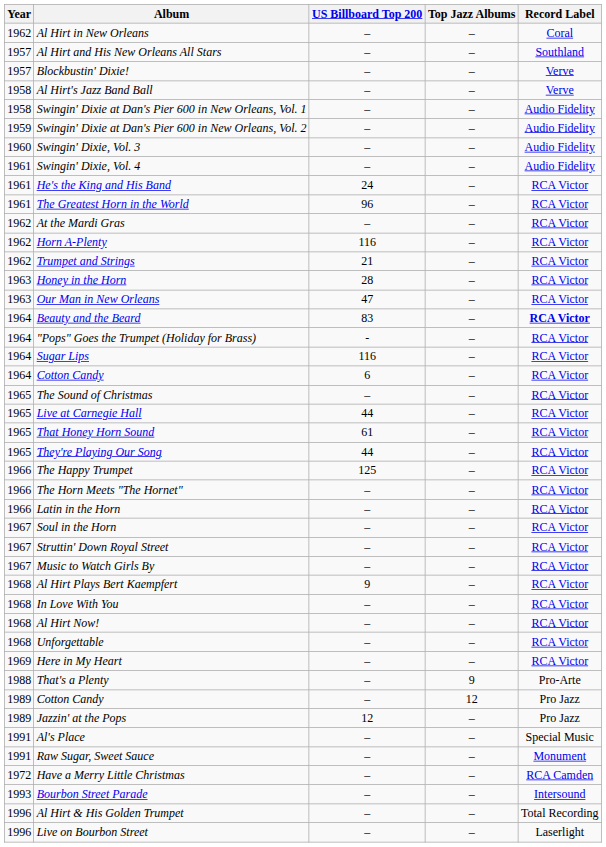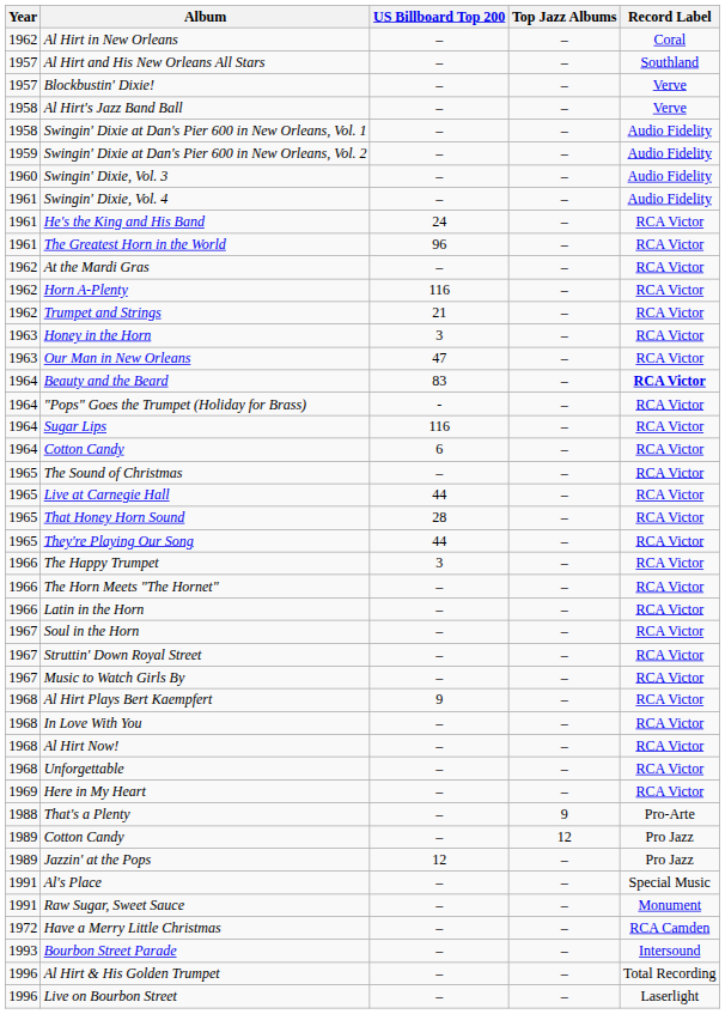Honey in the Horn | US Billboard Top 200: 28 -> 3
That Honey Horn Sound | US Billboard Top 200: 61 -> 28
The Happy Trumpet | US Billboard Top 200: 125 -> 3
